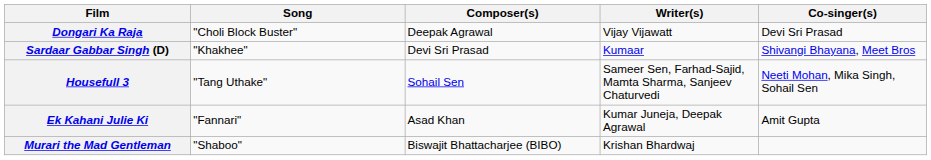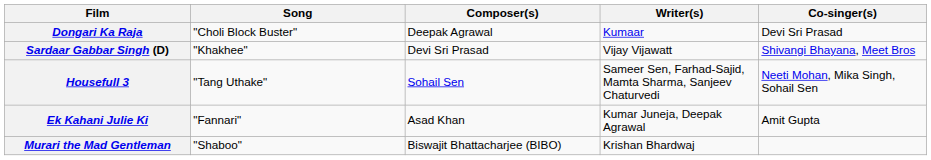Dongari Ka Raja | Writer(s): Vijay Vijawatt -> Kumaar
Sardaar Gabbar Singh (D) | Writer(s): Kumaar -> Vijay Vijawatt
